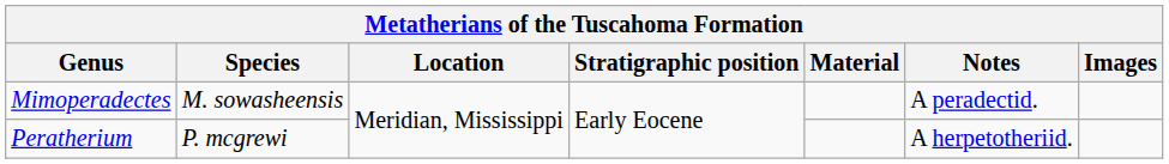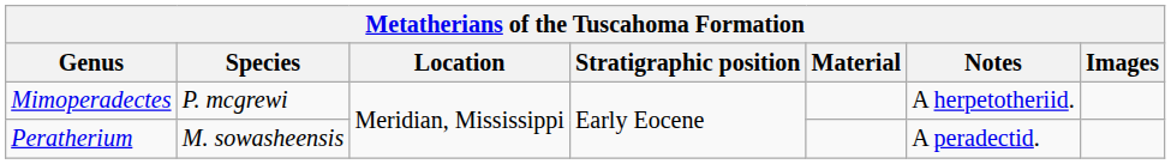Mimoperadectes | Species: M. sowasheensis -> P. mcgrewi
Mimoperadectes | Notes: A peradectid. -> A herpetotheriid.
Peratherium | Species: P. mcgrewi -> M. sowasheensis
Peratherium | Notes: A herpetotheriid. -> A peradectid.
